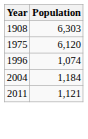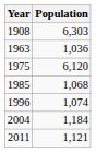+ row: 1963 | 1,036
+ row: 1985 | 1,068
